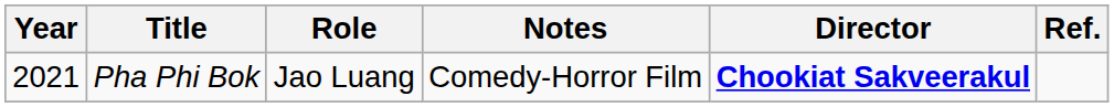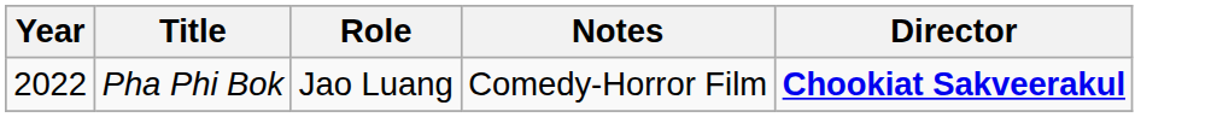- column: Ref.
Pha Phi Bok | Year: 2021 -> 2022
